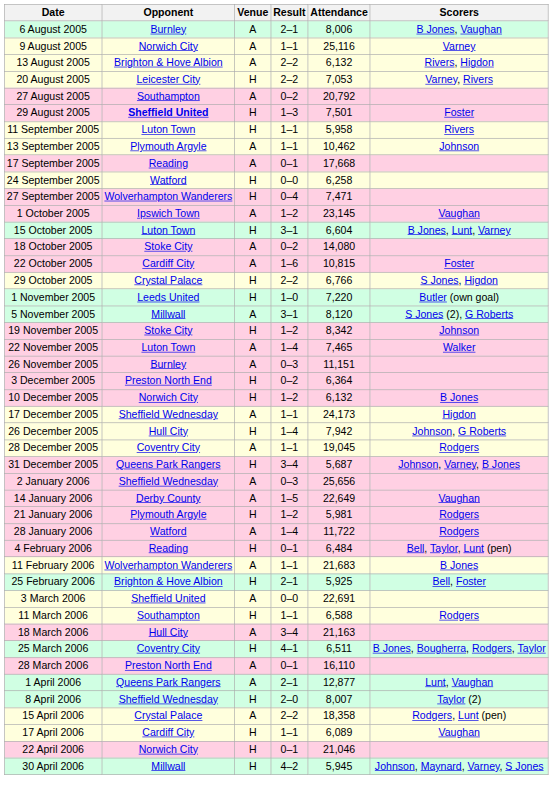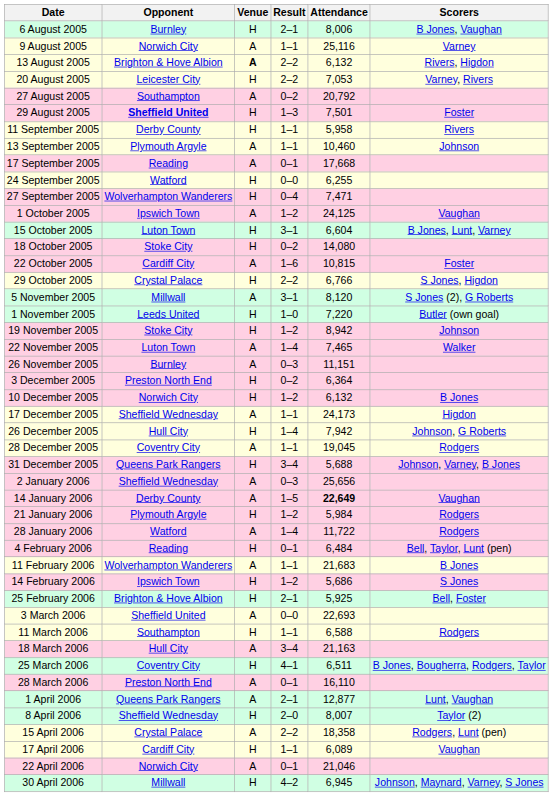6 August 2005 | Venue: A -> H
13 August 2005 | Venue: normal -> bold
11 September 2005 | Opponent: Luton Town -> Derby County
13 September 2005 | Attendance: 10,462 -> 10,460
24 September 2005 | Attendance: 6,258 -> 6,255
1 October 2005 | Attendance: 23,145 -> 24,125
18 October 2005 | Venue: A -> H
rows swapped: 1 November 2005 <-> 5 November 2005
19 November 2005 | Attendance: 8,342 -> 8,942
31 December 2005 | Attendance: 5,687 -> 5,688
14 January 2006 | Attendance: normal -> bold
21 January 2006 | Attendance: 5,981 -> 5,984
+ row: 14 February 2006 | Ipswich Town | H | 1–2 | 5,686 | S Jones
3 March 2006 | Attendance: 22,691 -> 22,693
22 April 2006 | Venue: H -> A
30 April 2006 | Attendance: 5,945 -> 6,945
